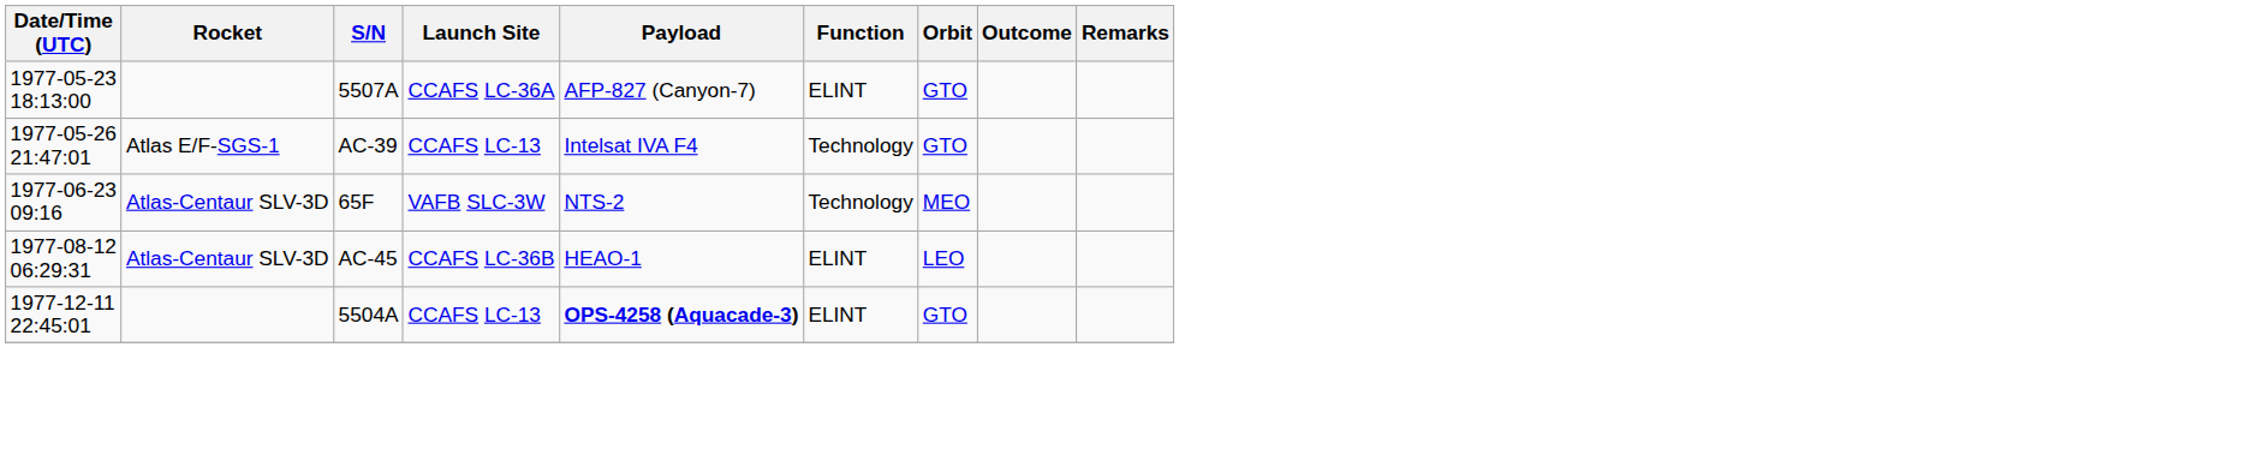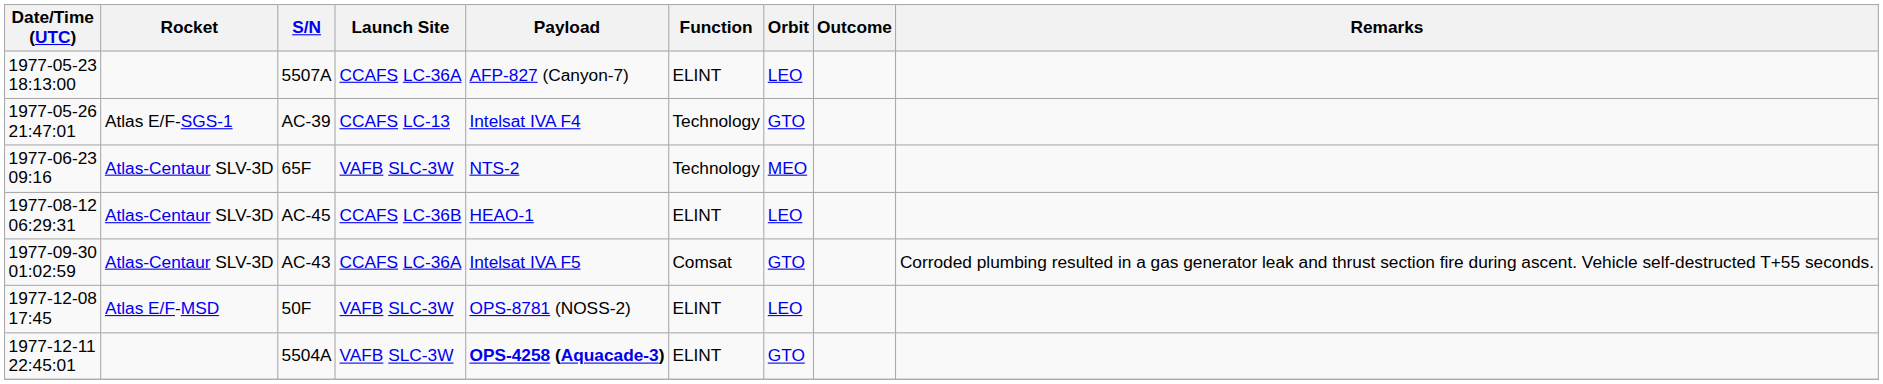1977-05-23 18:13:00 | Orbit: GTO -> LEO
+ row: 1977-09-30 01:02:59 | Atlas-Centaur SLV-3D | AC-43 | CCAFS LC-36A | Intelsat IVA F5 | Comsat | GTO | Corroded plumbing resulted in a gas generator leak and thrust section fire during ascent. Vehicle self-destructed T+55 seconds.
+ row: 1977-12-08 17:45 | Atlas E/F-MSD | 50F | VAFB SLC-3W | OPS-8781 (NOSS-2) | ELINT | LEO
1977-12-11 22:45:01 | Launch Site: CCAFS LC-13 -> VAFB SLC-3W
